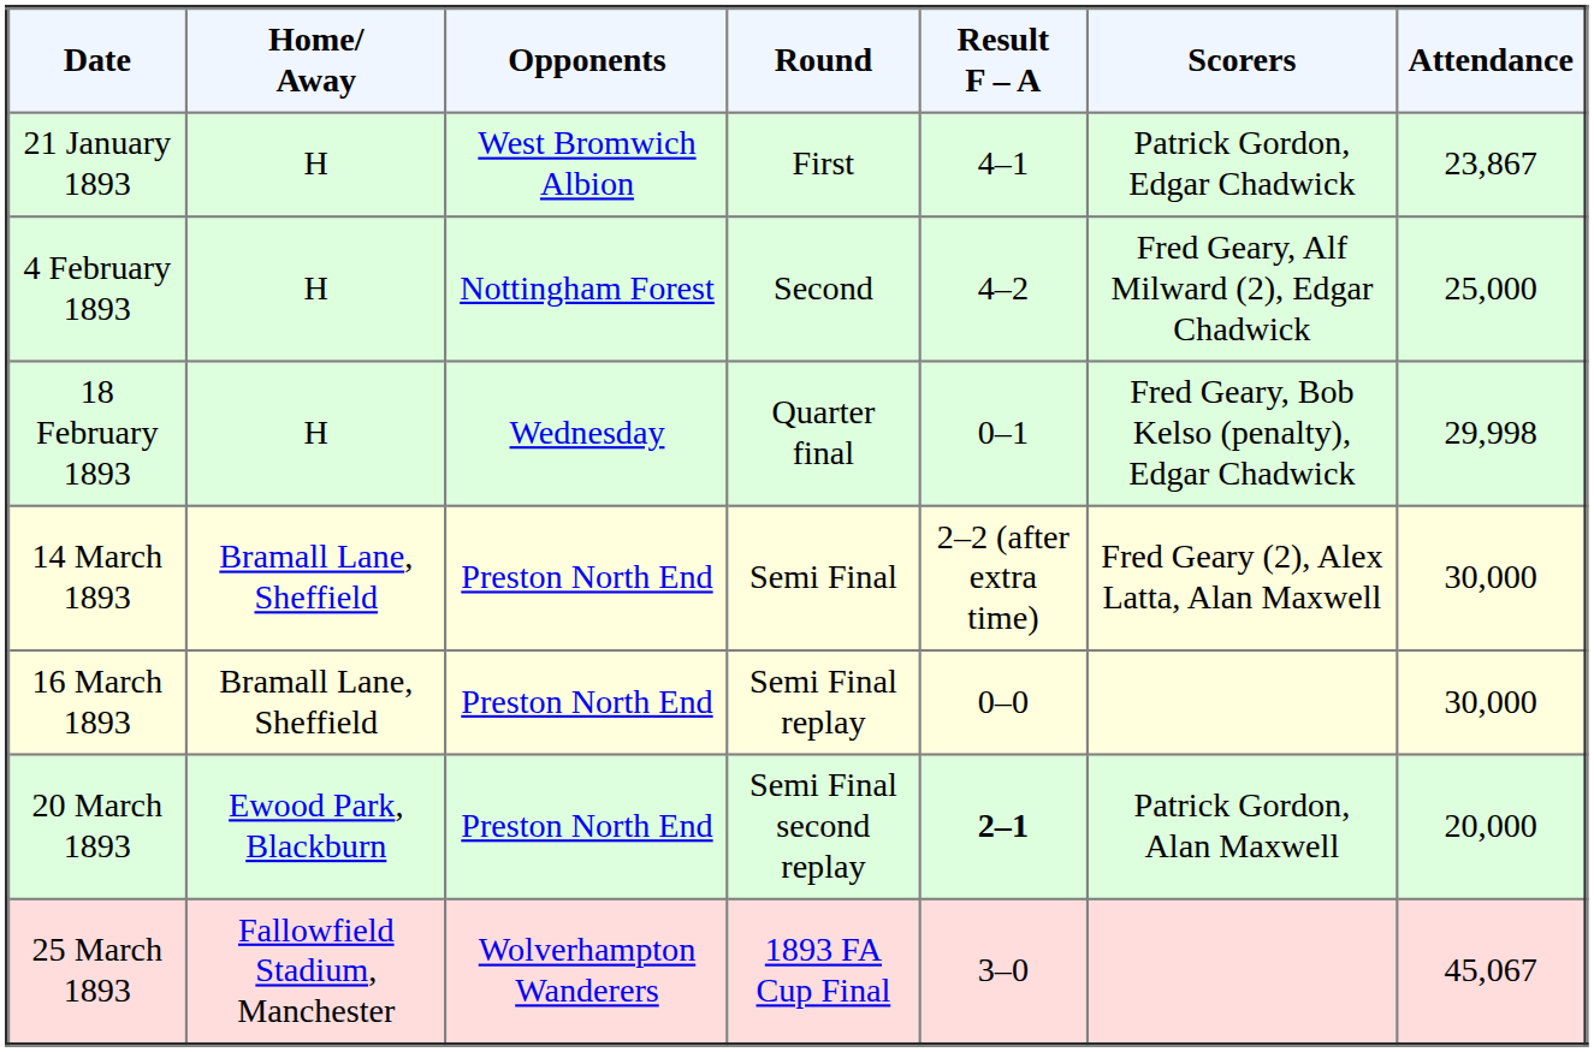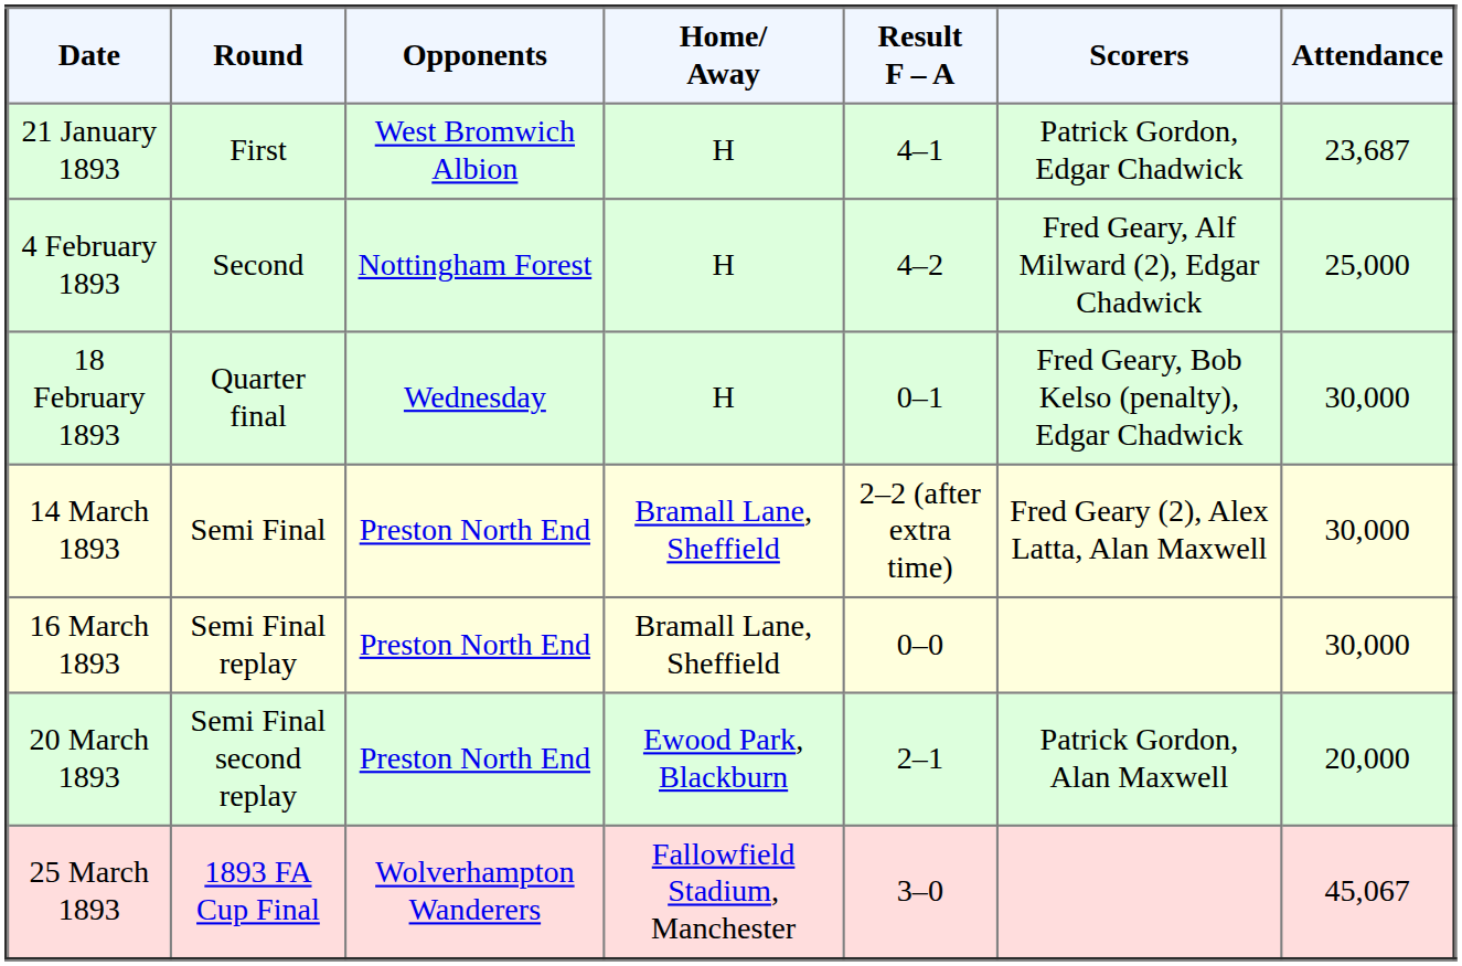columns swapped: Round <-> Home/ Away
21 January 1893 | Attendance: 23,867 -> 23,687
18 February 1893 | Attendance: 29,998 -> 30,000
20 March 1893 | Result F – A: bold -> normal
